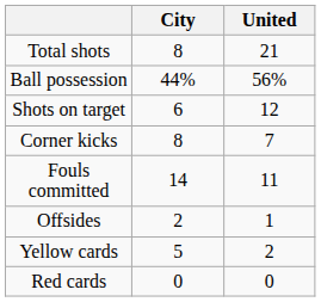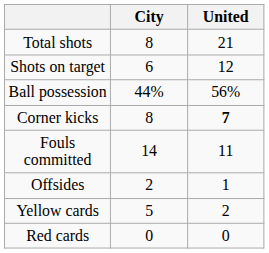rows swapped: Shots on target <-> Ball possession
Corner kicks | United: normal -> bold
